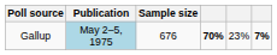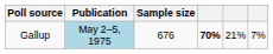Gallup | column 5: 23% -> 21%
Gallup | column 6: bold -> normal
